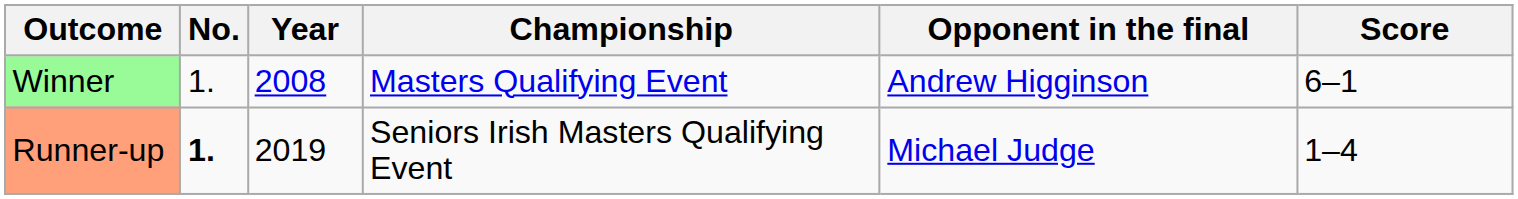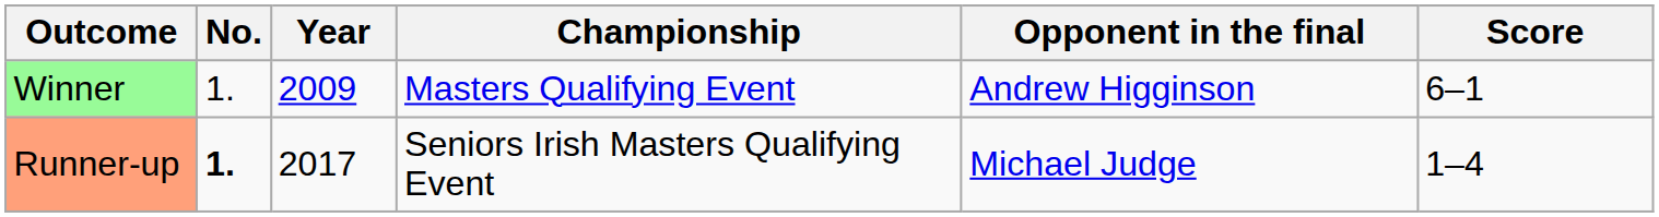Winner | Year: 2008 -> 2009
Runner-up | Year: 2019 -> 2017
